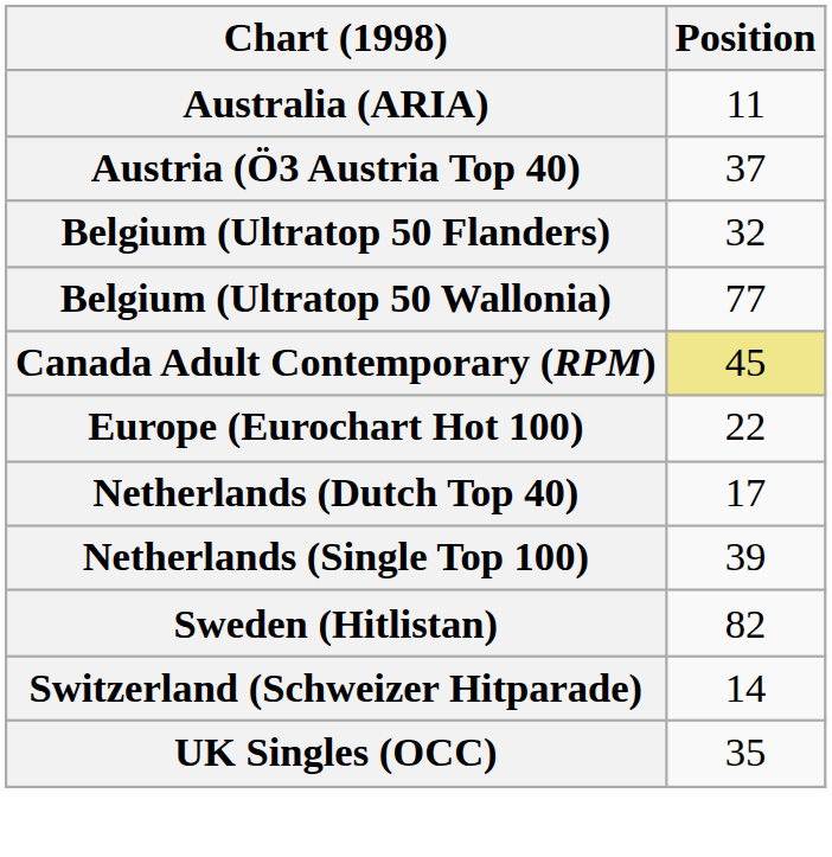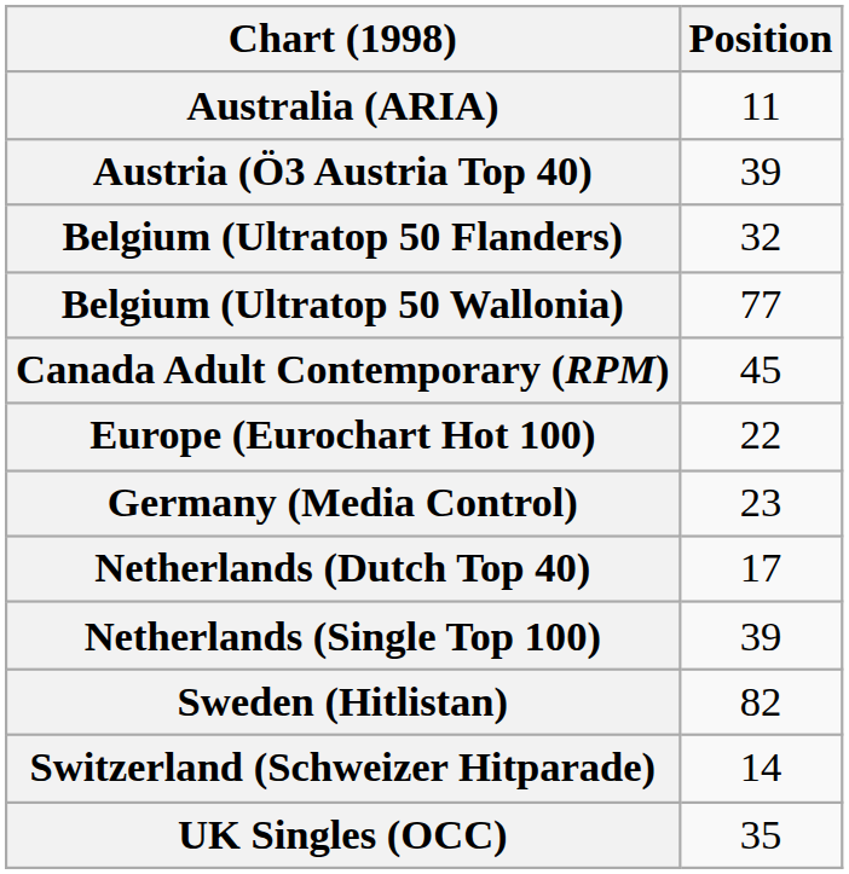Austria (Ö3 Austria Top 40) | Position: 37 -> 39
Canada Adult Contemporary (RPM) | Position: khaki background -> no background
+ row: Germany (Media Control) | 23
